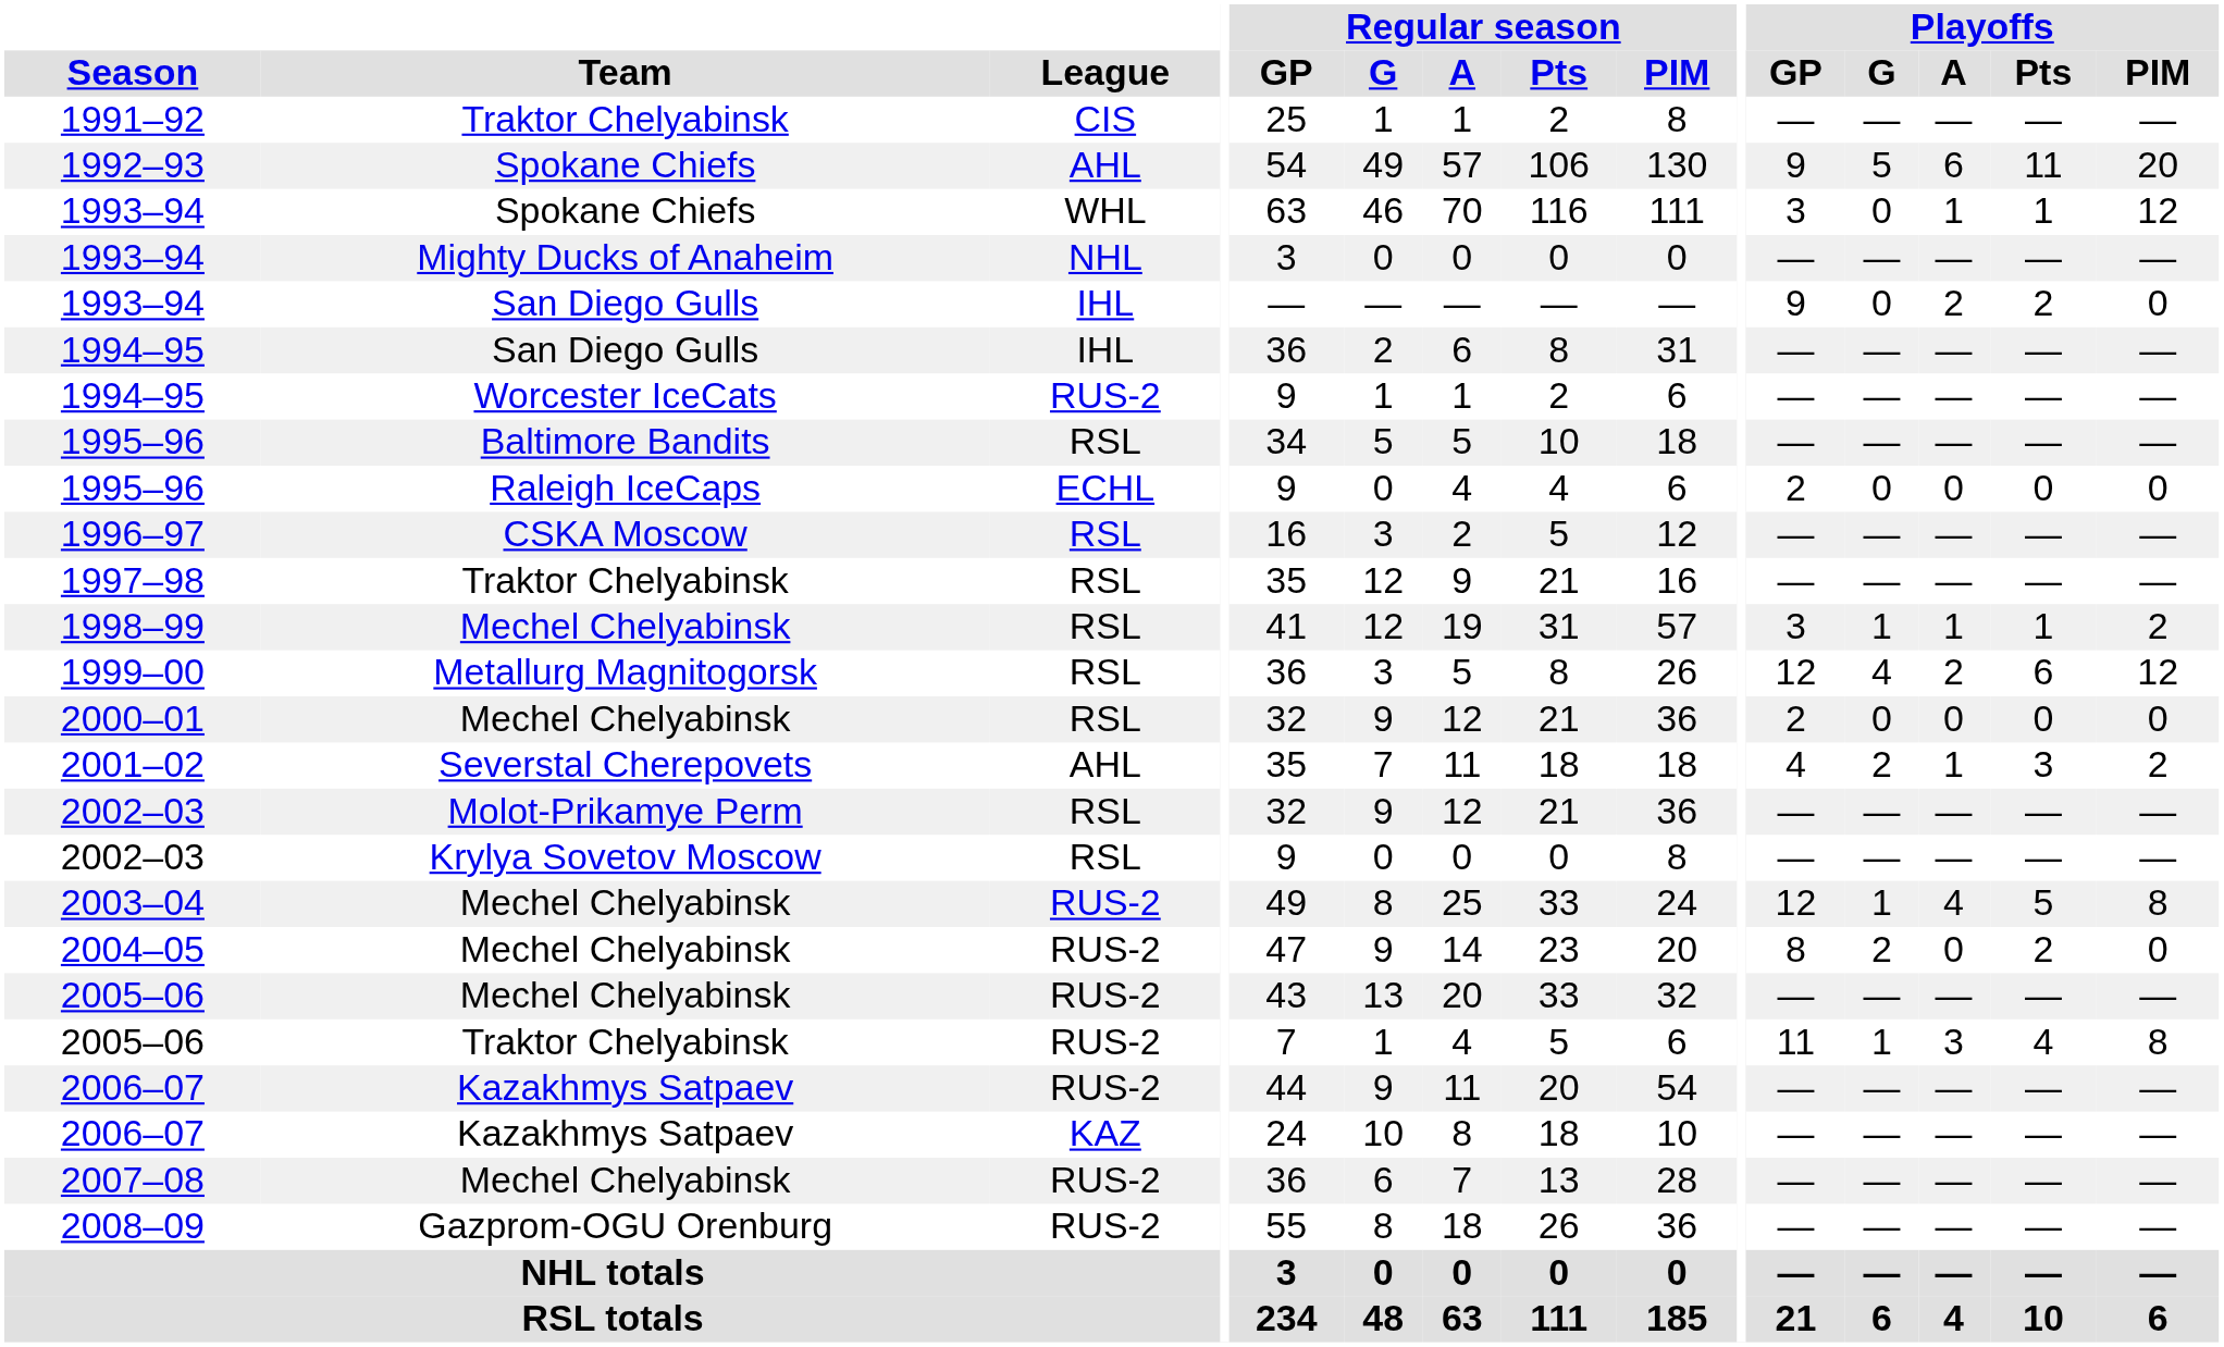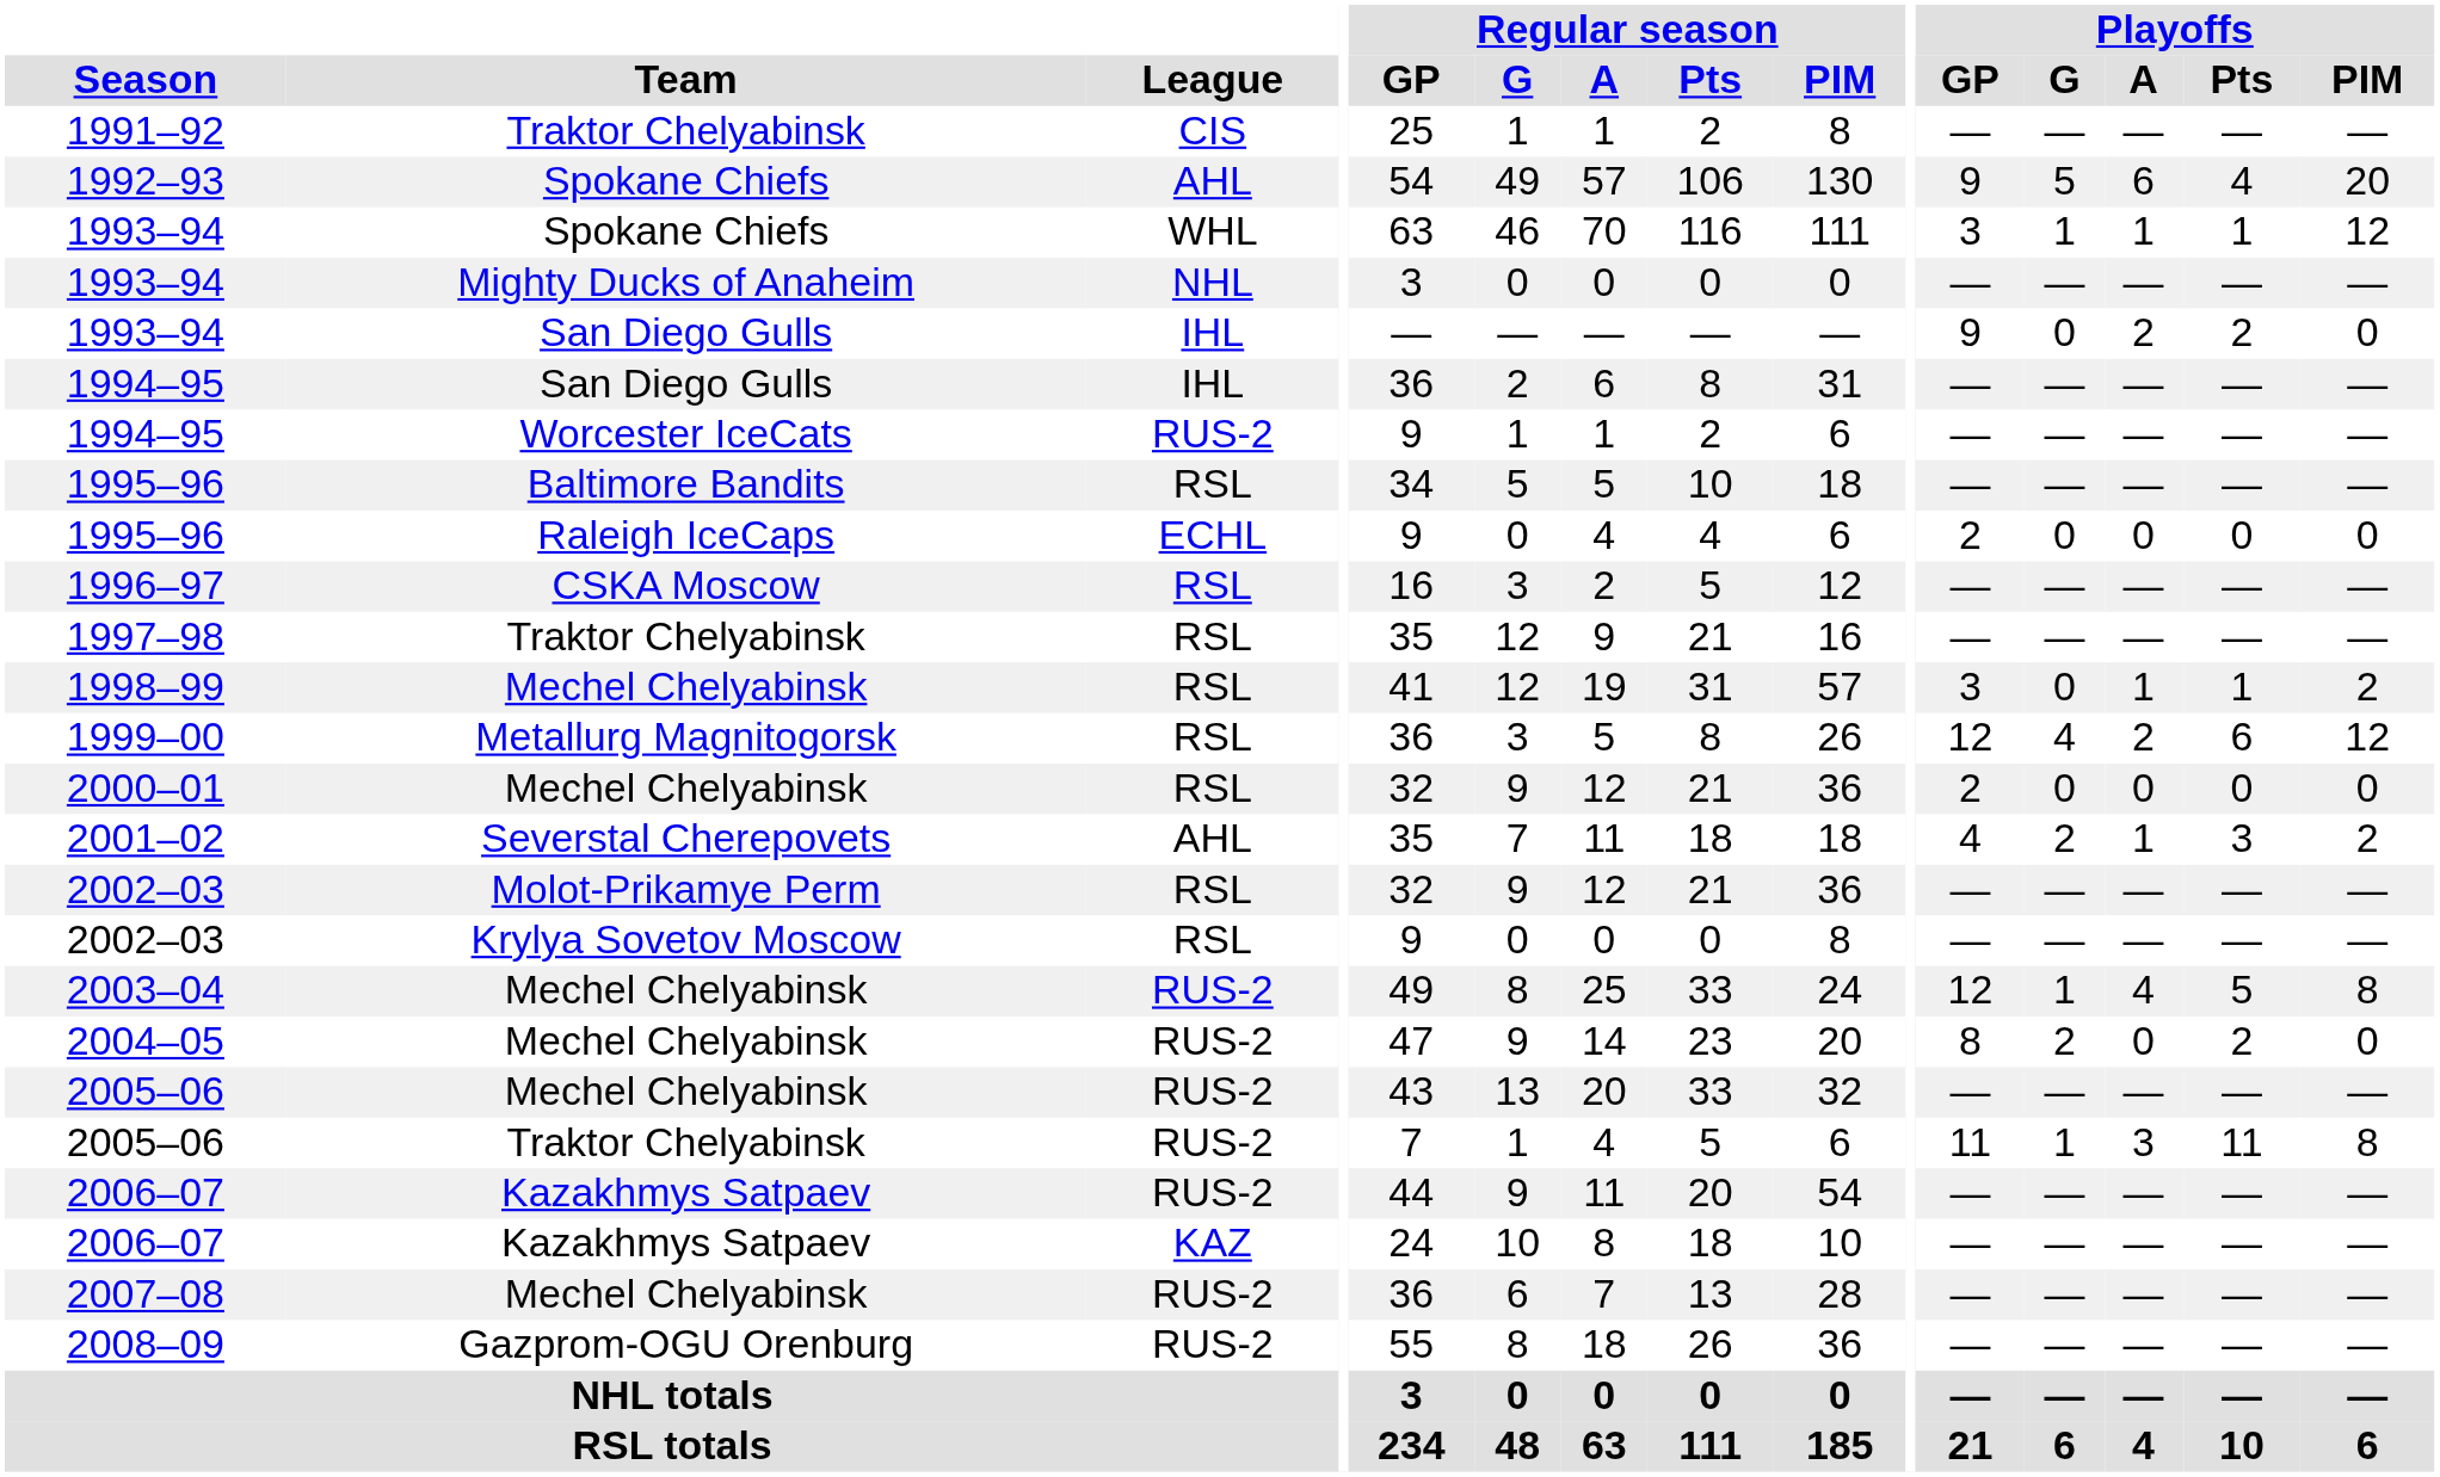1992–93 | Playoffs / Pts: 11 -> 4
1993–94 / Spokane Chiefs | Playoffs / G: 0 -> 1
1998–99 | Playoffs / G: 1 -> 0
2005–06 / Traktor Chelyabinsk | Playoffs / Pts: 4 -> 11
